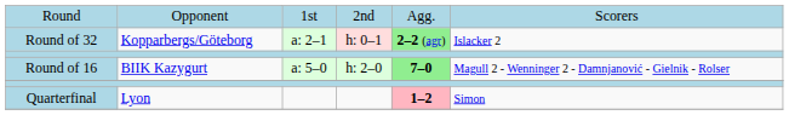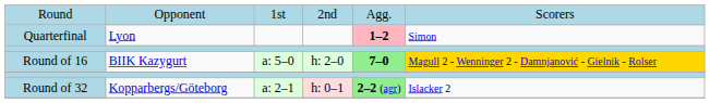rows swapped: Round of 32 <-> Quarterfinal
Round of 16 | column 6: no background -> gold background
